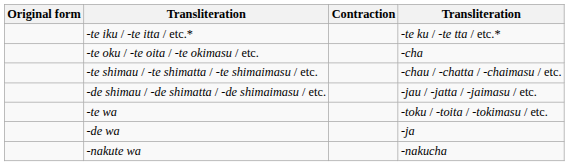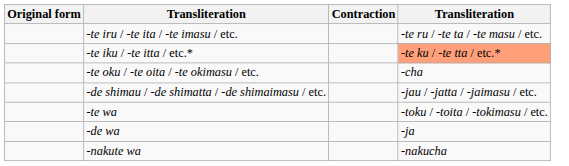+ row: -te iru / -te ita / -te imasu / etc. | -te ru / -te ta / -te masu / etc.
-te iku / -te itta / etc.* | column 4: no background -> lightsalmon background
- row: -te shimau / -te shimatta / -te shimaimasu / etc. | -chau / -chatta / -chaimasu / etc.
